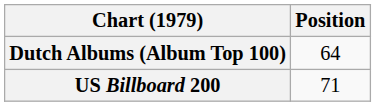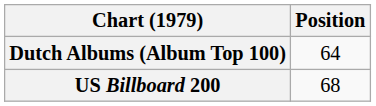US Billboard 200 | Position: 71 -> 68
